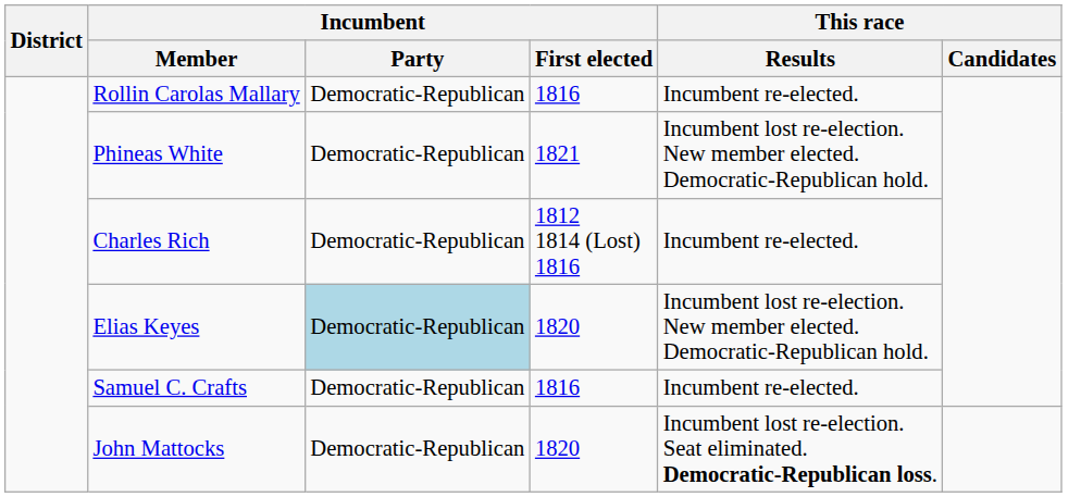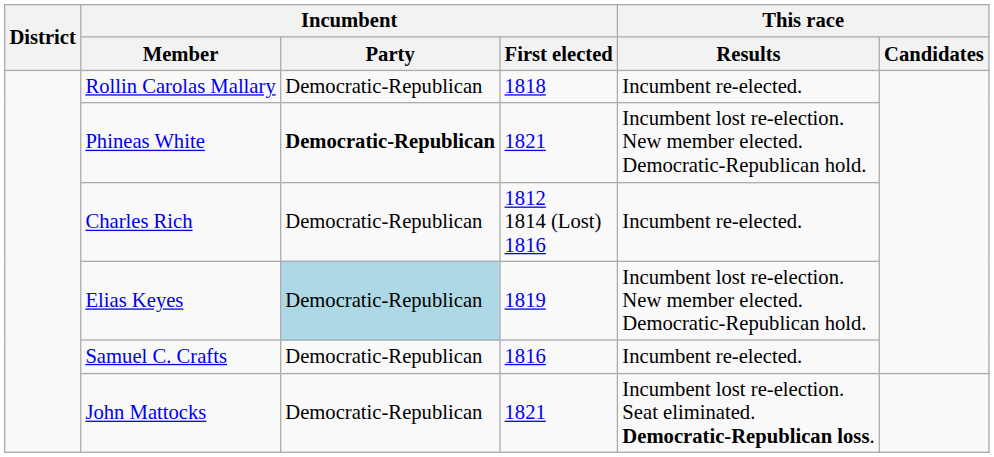Rollin Carolas Mallary | Incumbent / First elected: 1816 -> 1818
Phineas White | Incumbent / Party: normal -> bold
Elias Keyes | Incumbent / First elected: 1820 -> 1819
John Mattocks | Incumbent / First elected: 1820 -> 1821
